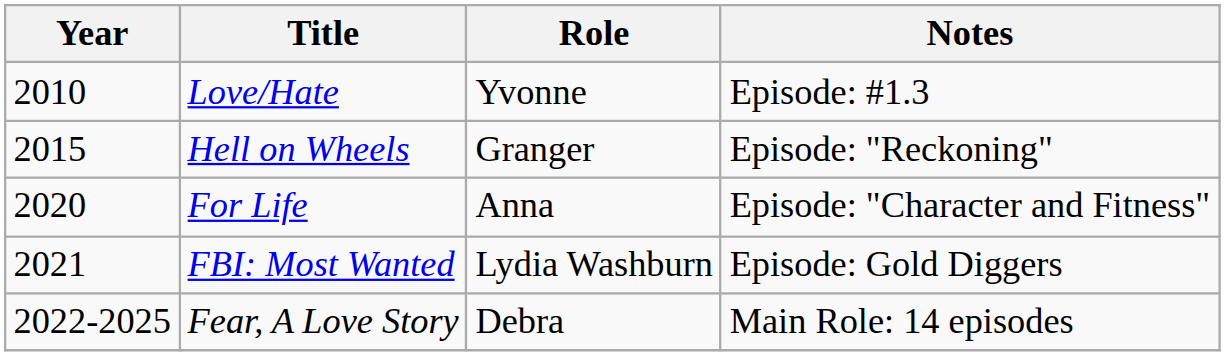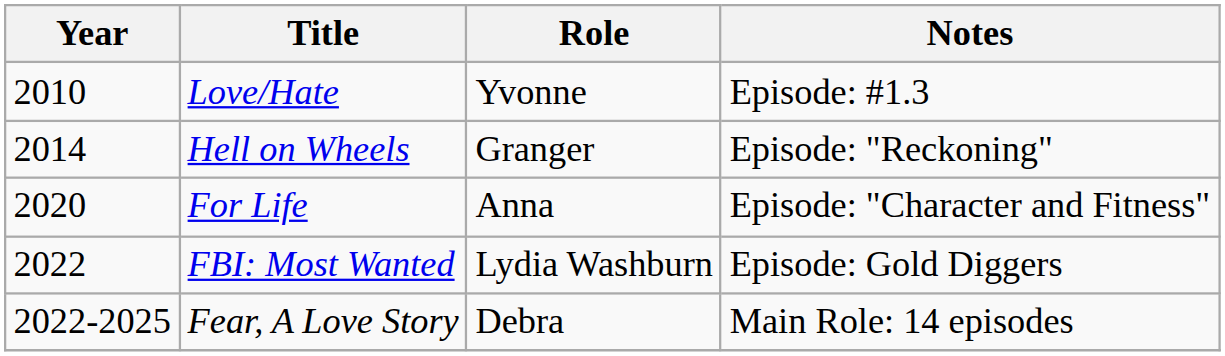Hell on Wheels | Year: 2015 -> 2014
FBI: Most Wanted | Year: 2021 -> 2022
